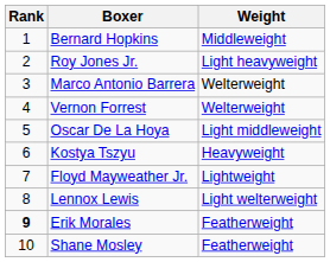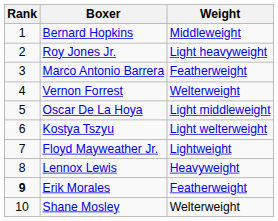Marco Antonio Barrera | Weight: Welterweight -> Featherweight
Kostya Tszyu | Weight: Heavyweight -> Light welterweight
Lennox Lewis | Weight: Light welterweight -> Heavyweight
Shane Mosley | Weight: Featherweight -> Welterweight
